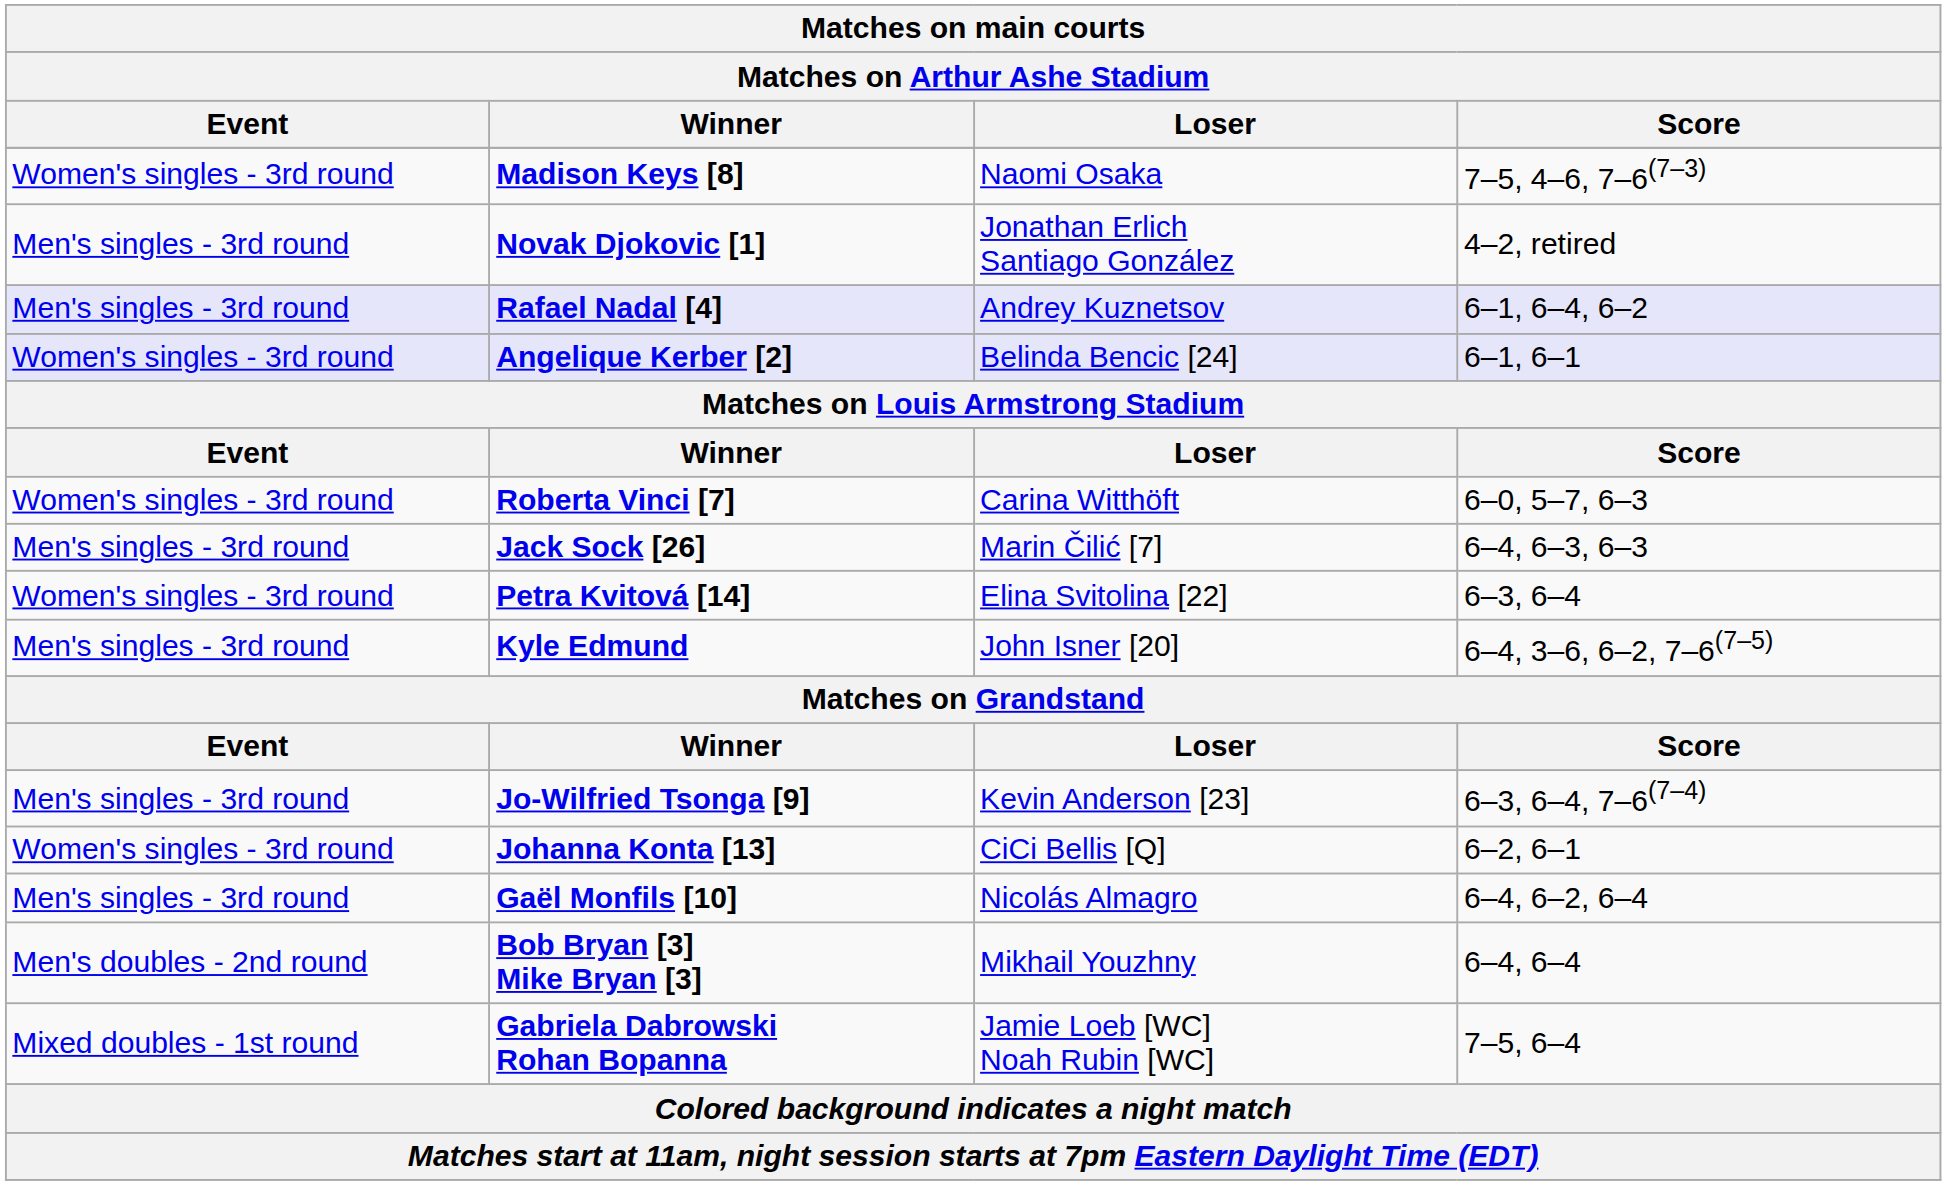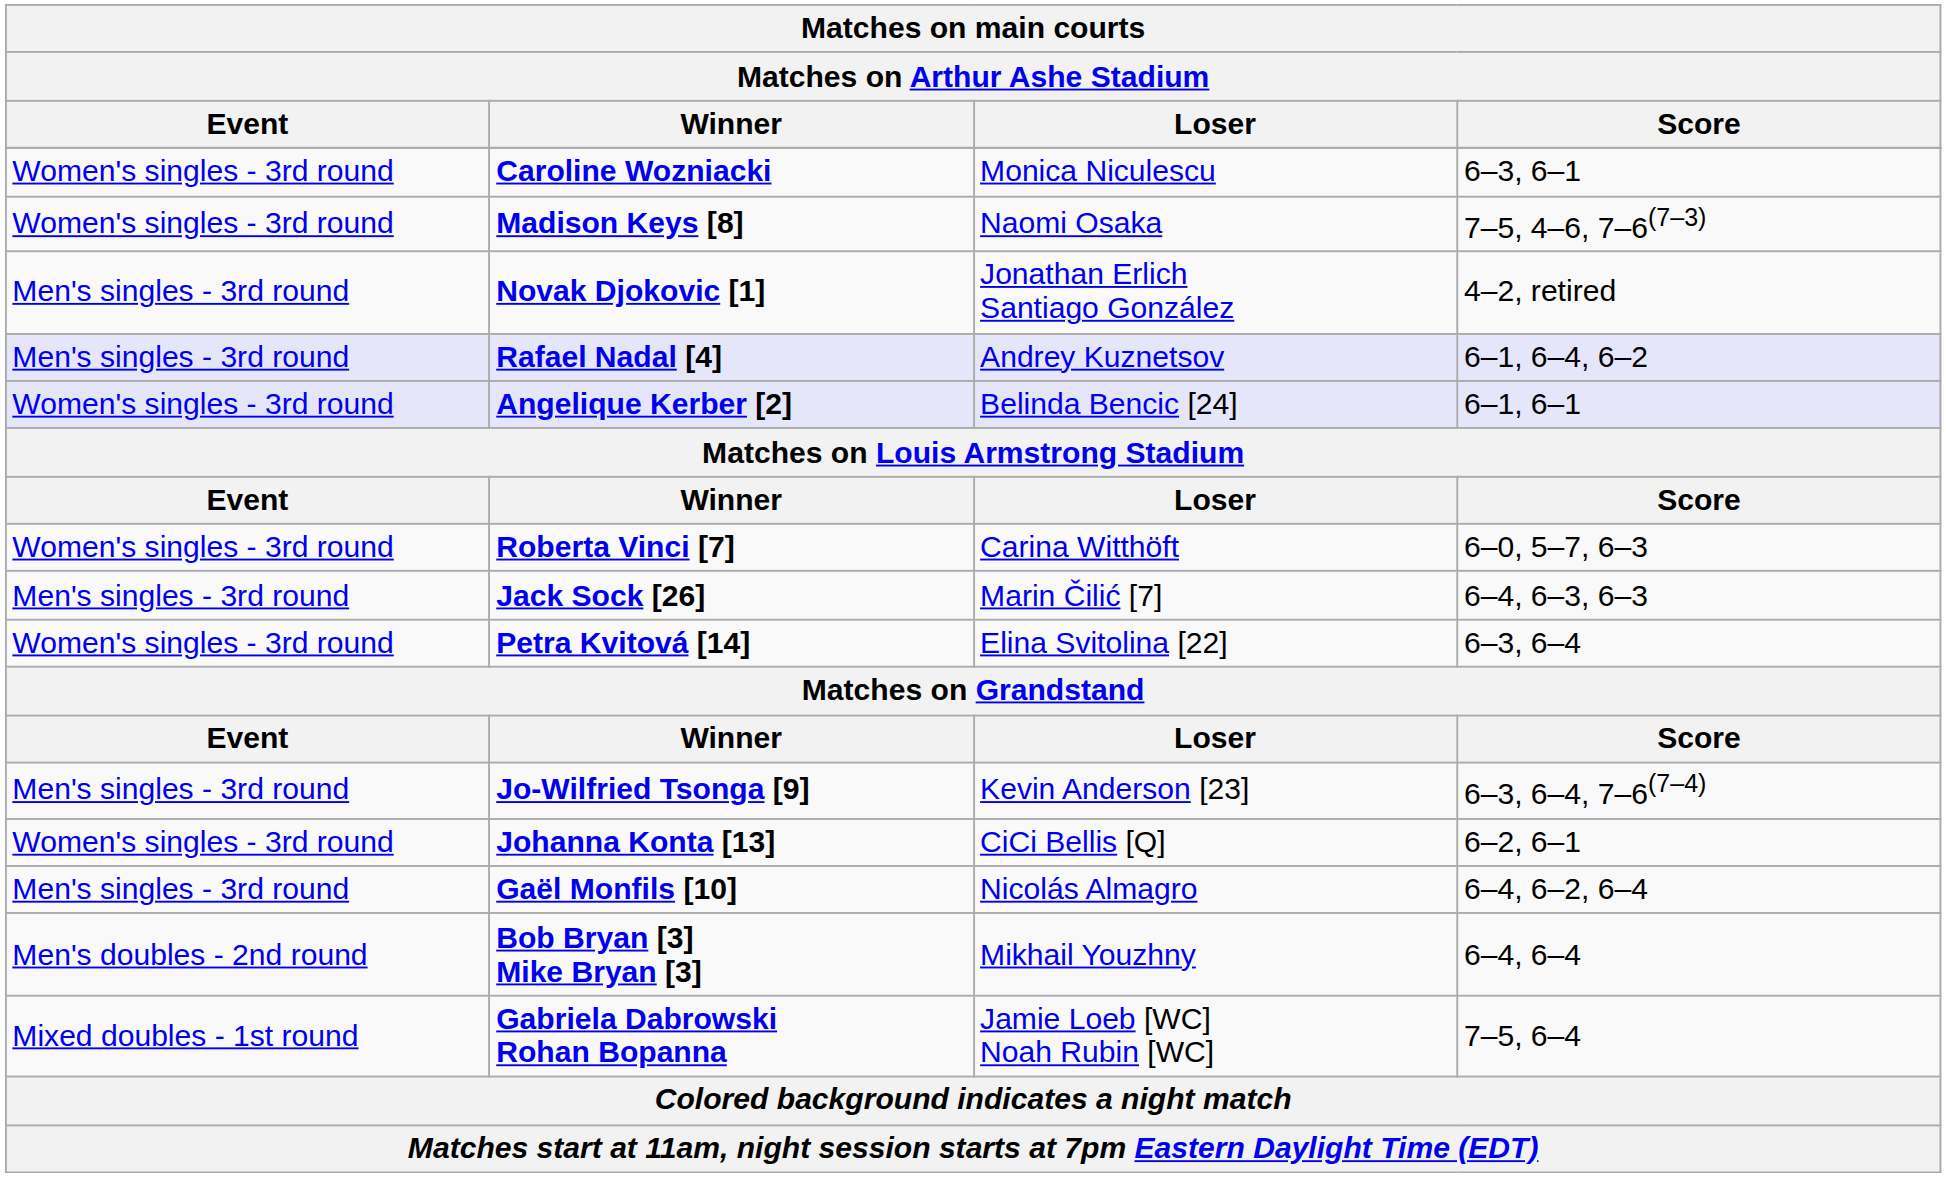+ row: Women's singles - 3rd round | Caroline Wozniacki | Monica Niculescu | 6–3, 6–1
- row: Men's singles - 3rd round | Kyle Edmund | John Isner [20] | 6–4, 3–6, 6–2, 7–6(7–5)
